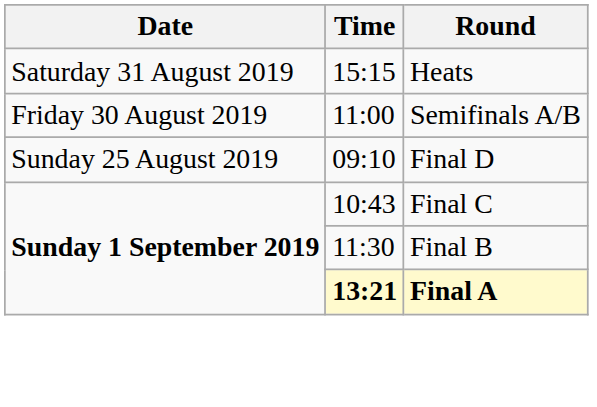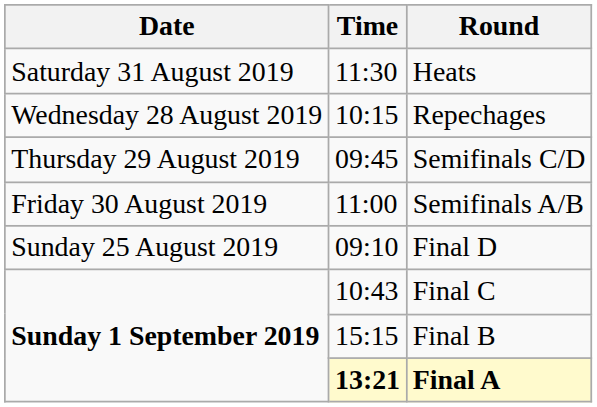Heats | Time: 15:15 -> 11:30
+ row: Wednesday 28 August 2019 | 10:15 | Repechages
+ row: Thursday 29 August 2019 | 09:45 | Semifinals C/D
Final B | Time: 11:30 -> 15:15
